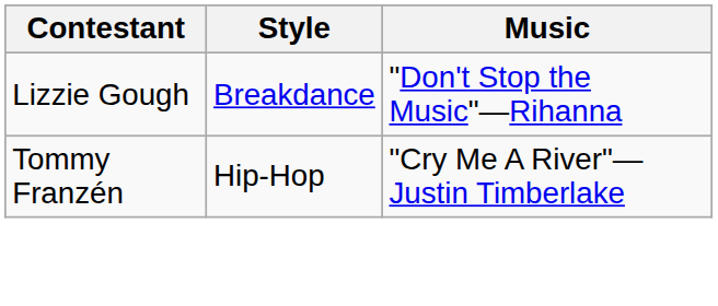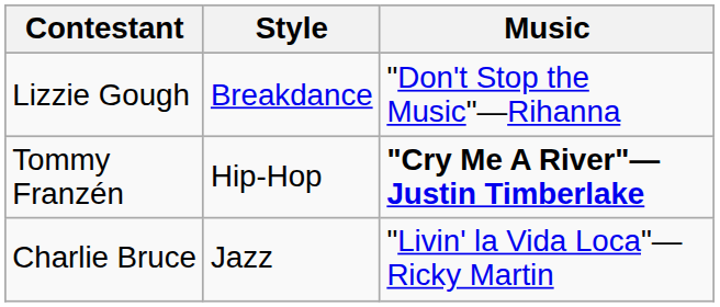Tommy Franzén | Music: normal -> bold
+ row: Charlie Bruce | Jazz | "Livin' la Vida Loca"—Ricky Martin
